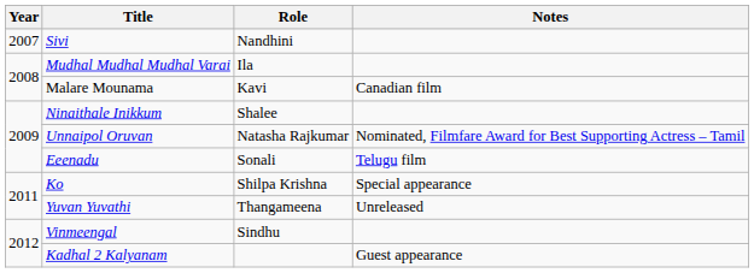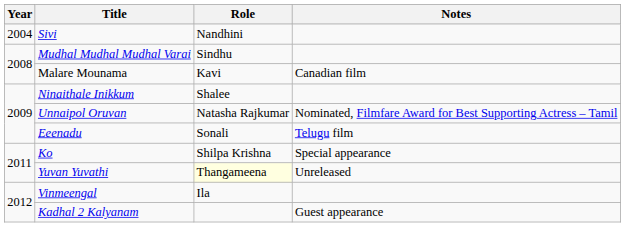Sivi | Year: 2007 -> 2004
Mudhal Mudhal Mudhal Varai | Role: Ila -> Sindhu
Yuvan Yuvathi | Role: no background -> lightyellow background
Vinmeengal | Role: Sindhu -> Ila
